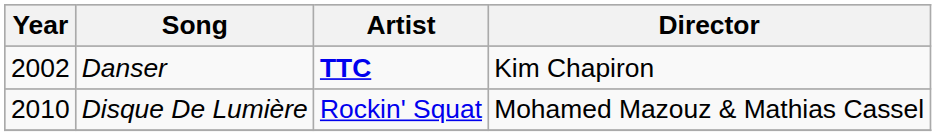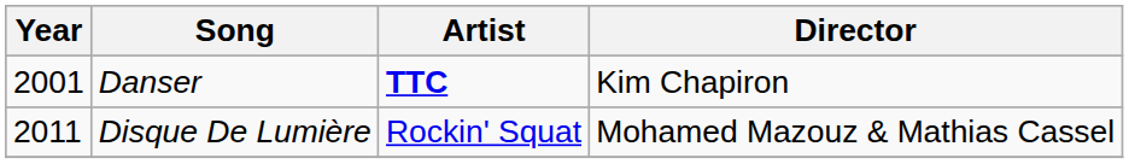Danser | Year: 2002 -> 2001
Disque De Lumière | Year: 2010 -> 2011
